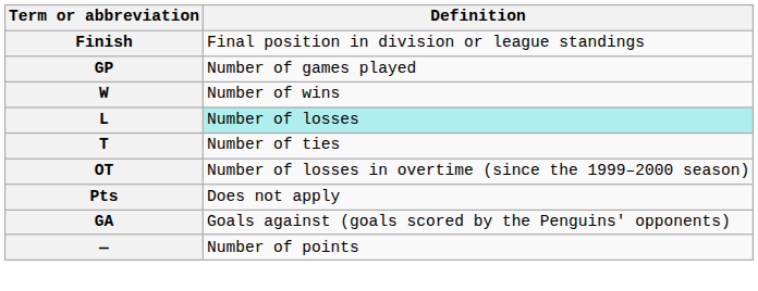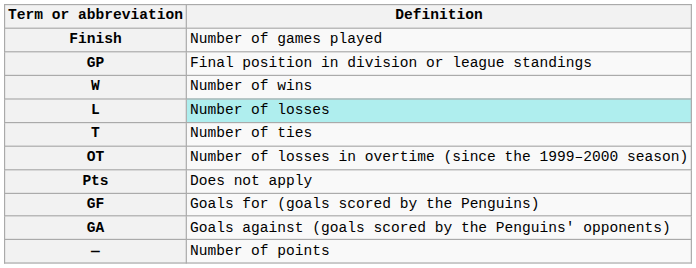Finish | Definition: Final position in division or league standings -> Number of games played
GP | Definition: Number of games played -> Final position in division or league standings
+ row: GF | Goals for (goals scored by the Penguins)
